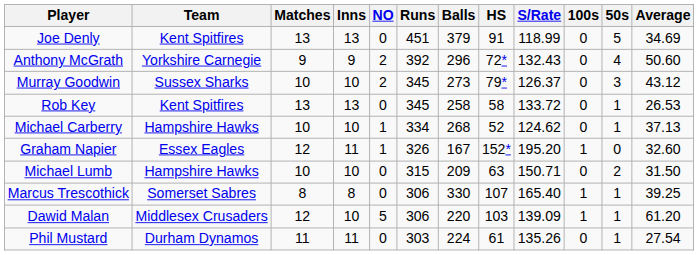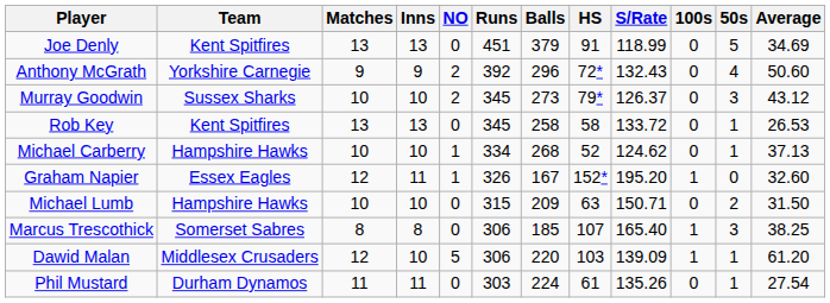Marcus Trescothick | Balls: 330 -> 185
Marcus Trescothick | 50s: 1 -> 3
Marcus Trescothick | Average: 39.25 -> 38.25
